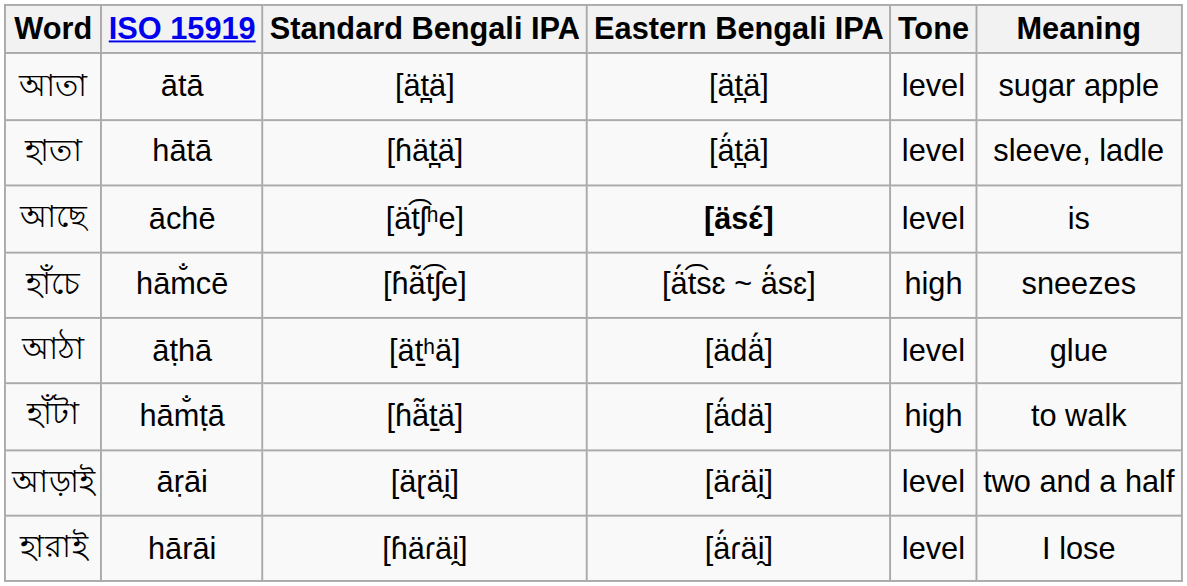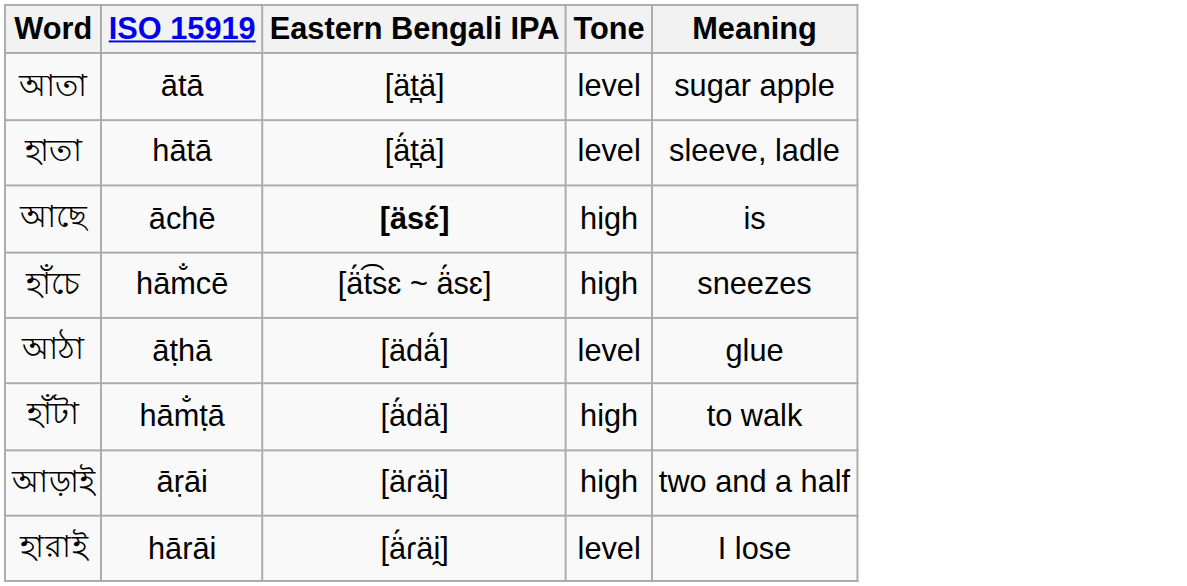- column: Standard Bengali IPA | [ät̪ä] | [ɦät̪ä] | [ät͡ʃʰe] | [ɦä̃t͡ʃe] | [ät̠ʰä] | [ɦä̃t̠ä] | [äɽäi̯] | [ɦäɾäi̯]
আছে | Tone: level -> high
আড়াই | Tone: level -> high
